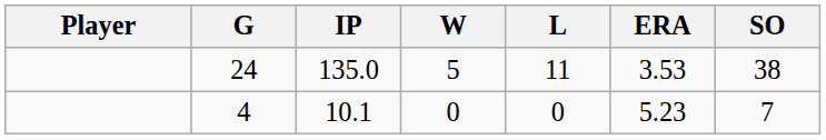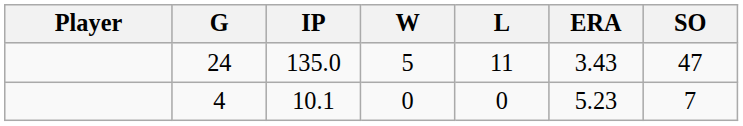24 | ERA: 3.53 -> 3.43
24 | SO: 38 -> 47
